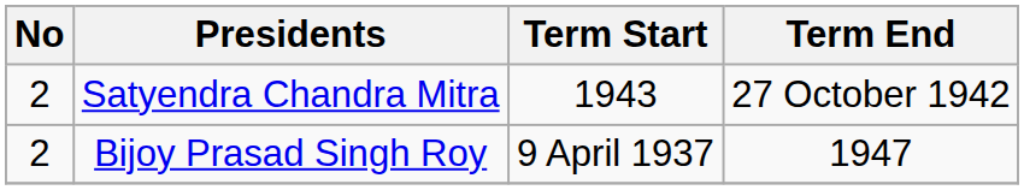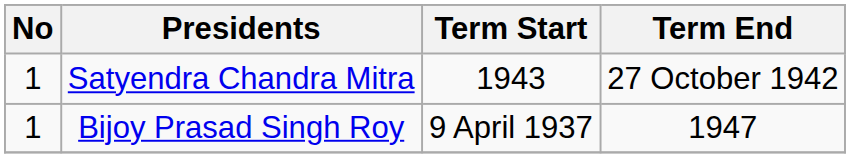Satyendra Chandra Mitra | No: 2 -> 1
Bijoy Prasad Singh Roy | No: 2 -> 1
